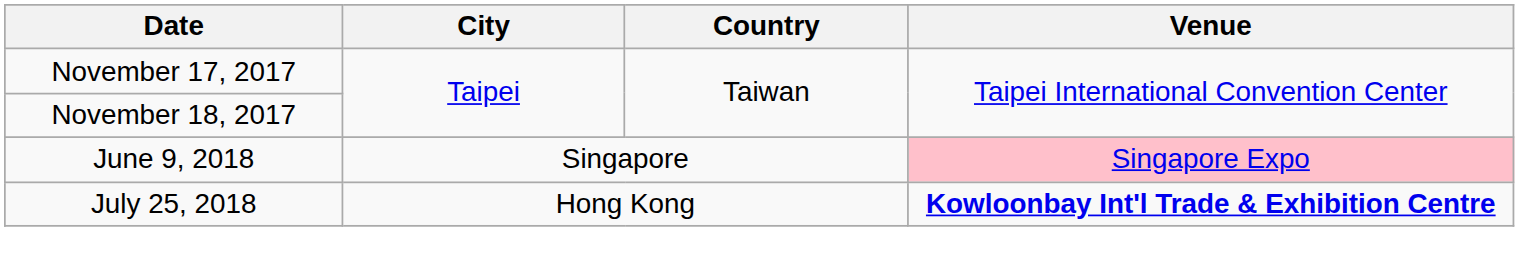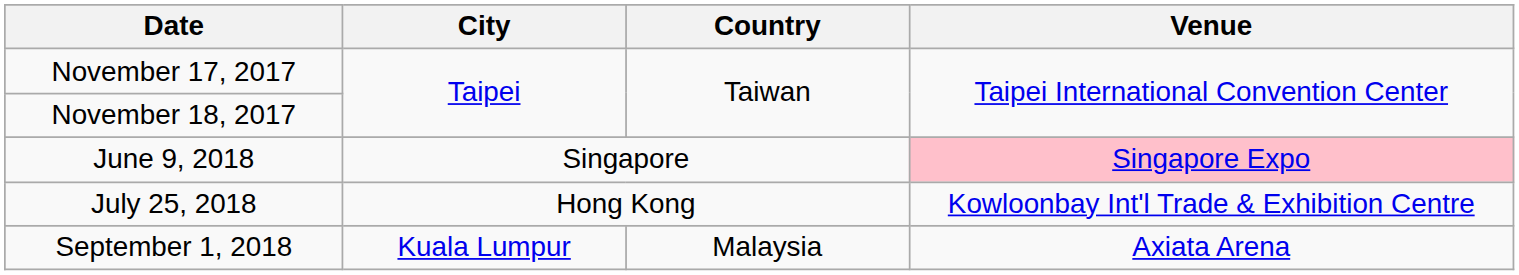July 25, 2018 | Venue: bold -> normal
+ row: September 1, 2018 | Kuala Lumpur | Malaysia | Axiata Arena
